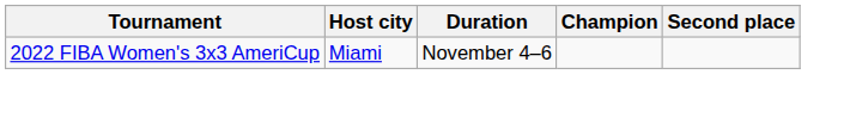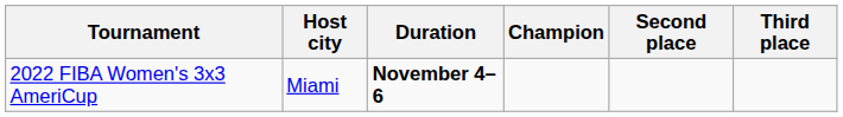+ column: Third place
2022 FIBA Women's 3x3 AmeriCup | Duration: normal -> bold
